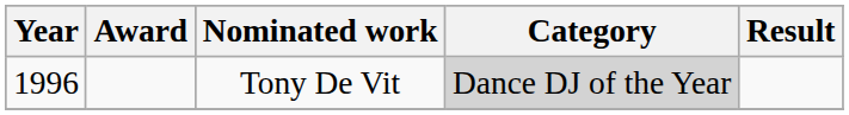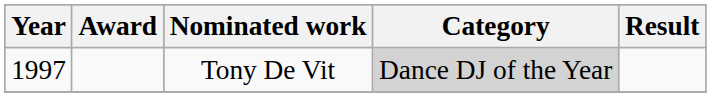Tony De Vit | Year: 1996 -> 1997
